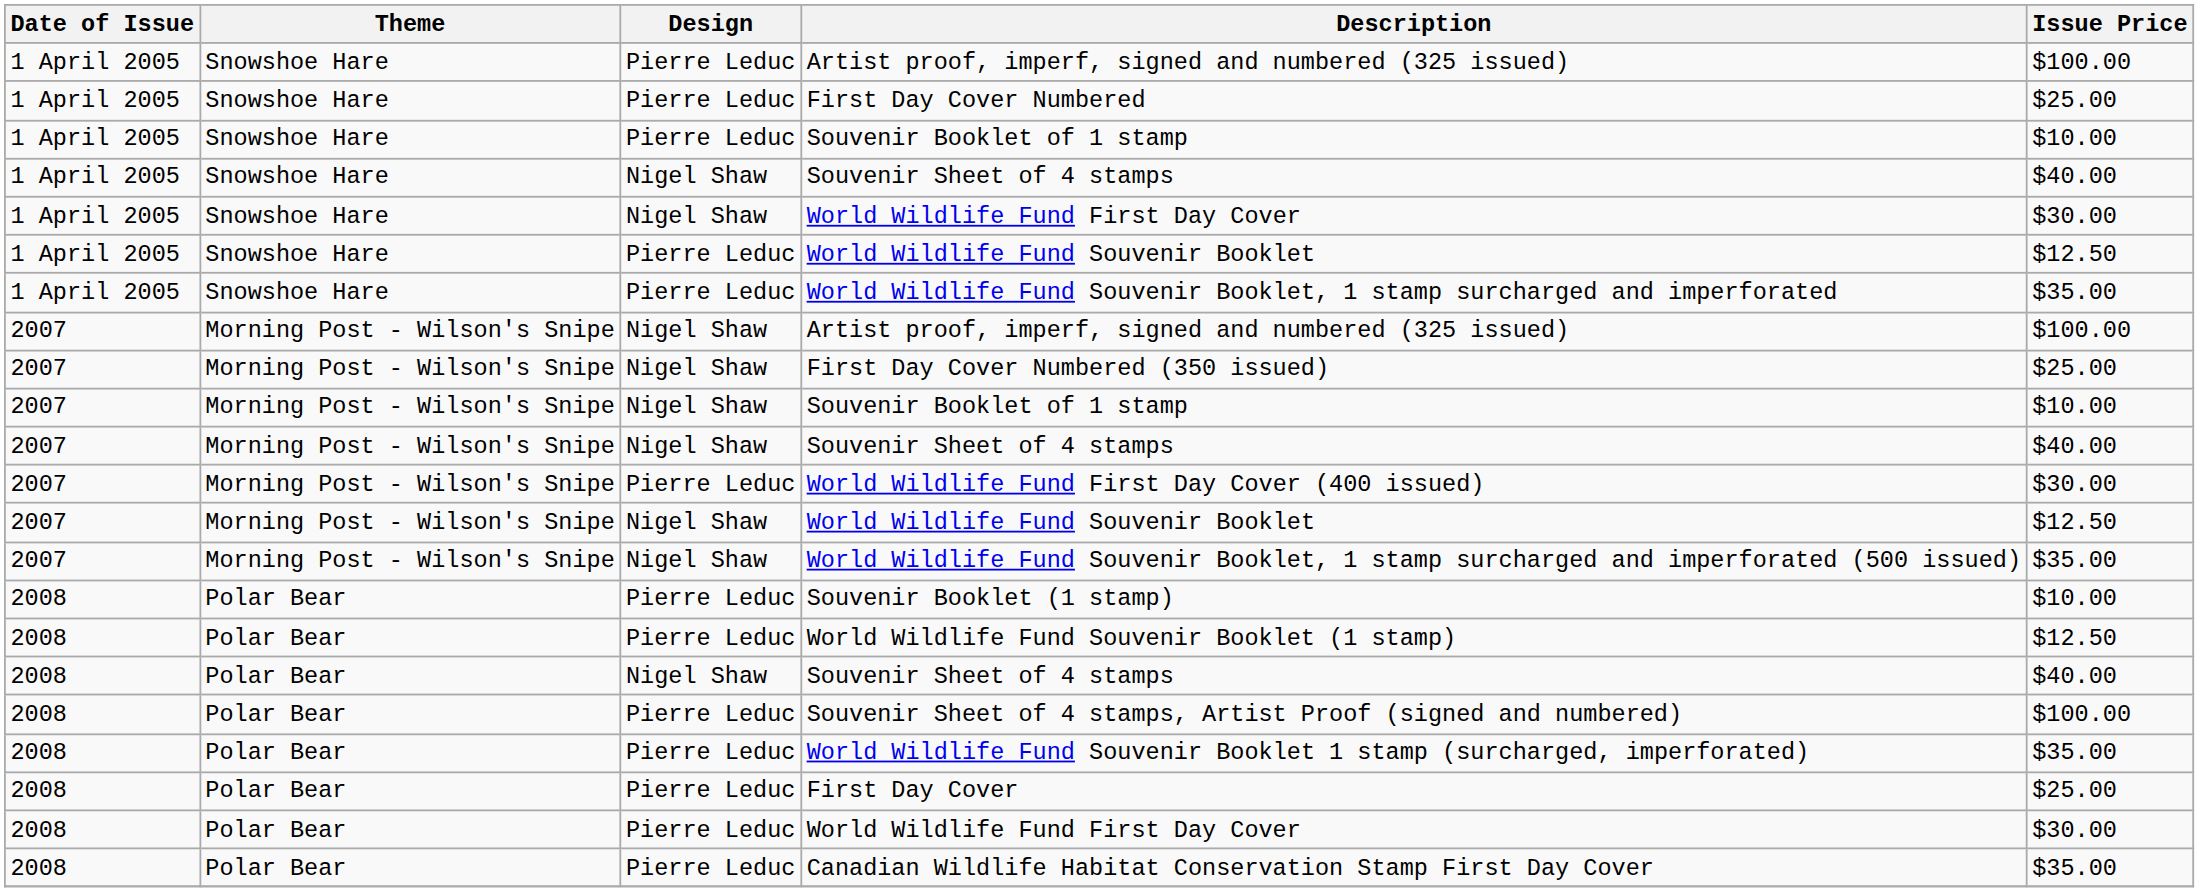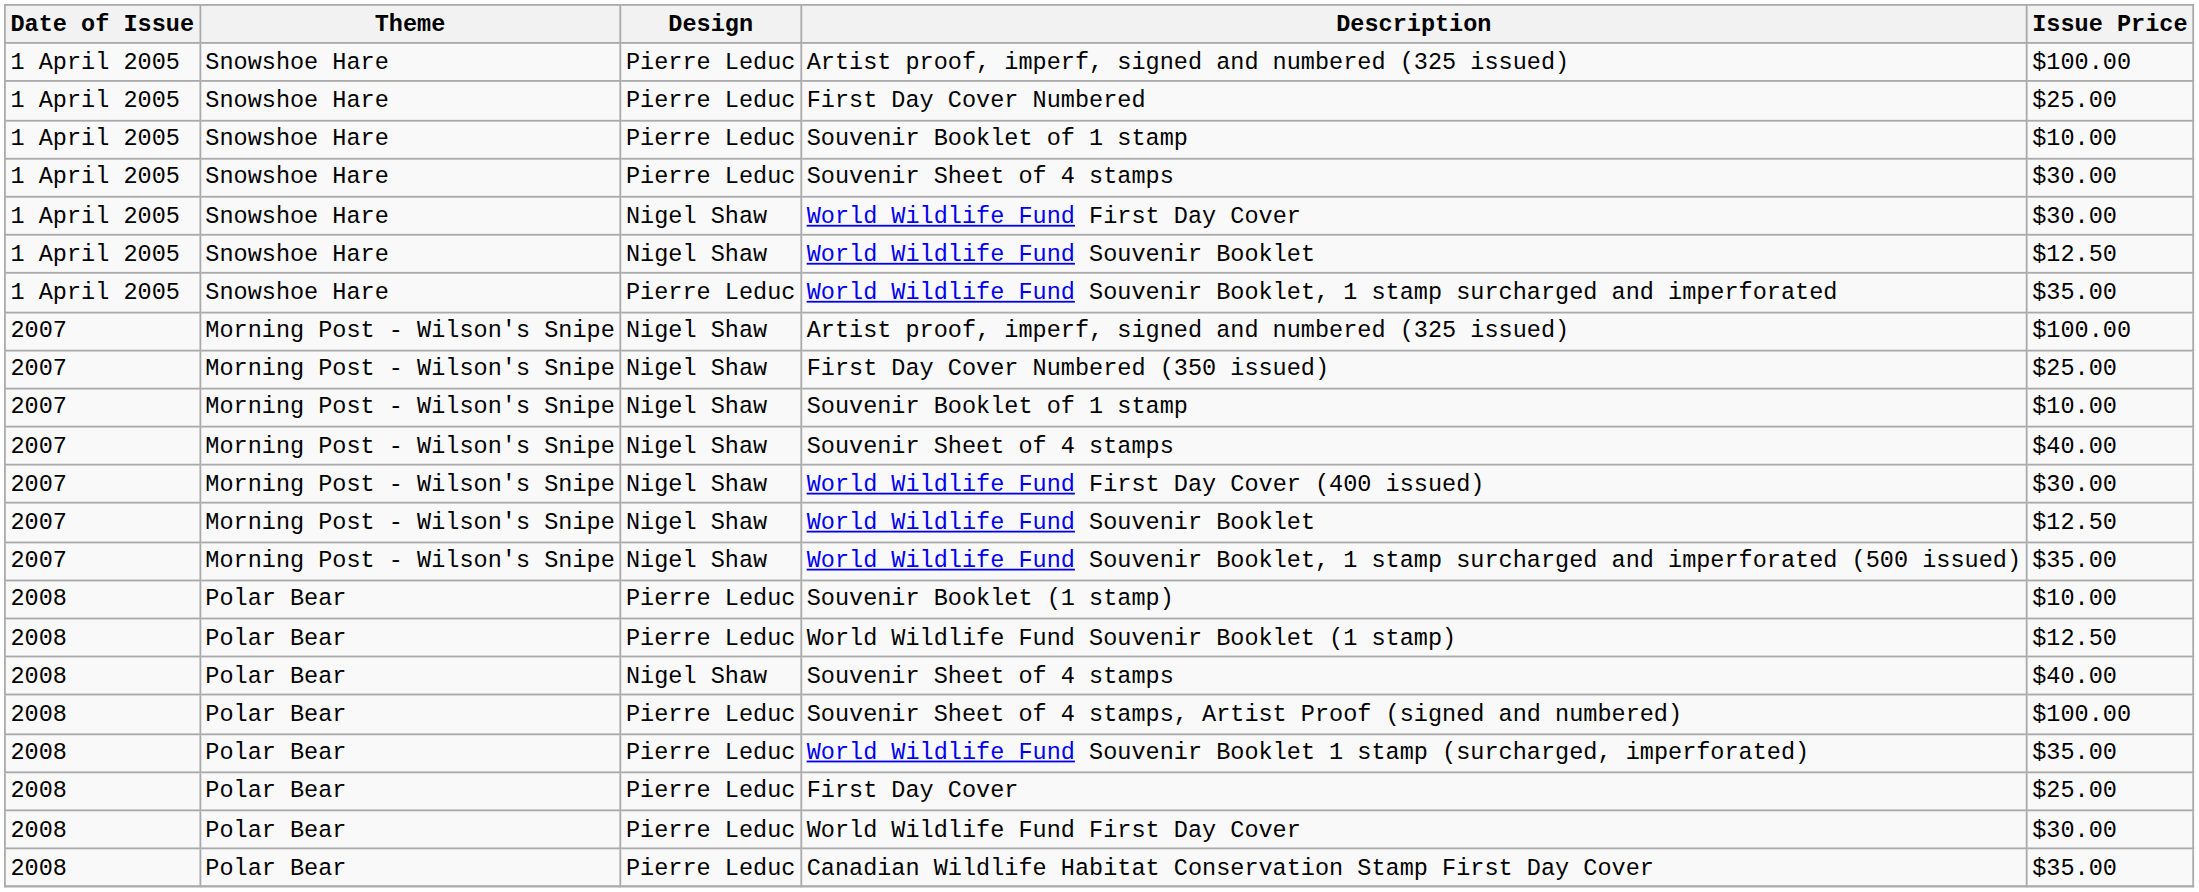1 April 2005 / Souvenir Sheet of 4 stamps | Design: Nigel Shaw -> Pierre Leduc
1 April 2005 / Souvenir Sheet of 4 stamps | Issue Price: $40.00 -> $30.00
1 April 2005 / World Wildlife Fund Souvenir Booklet | Design: Pierre Leduc -> Nigel Shaw
World Wildlife Fund First Day Cover (400 issued) | Design: Pierre Leduc -> Nigel Shaw
